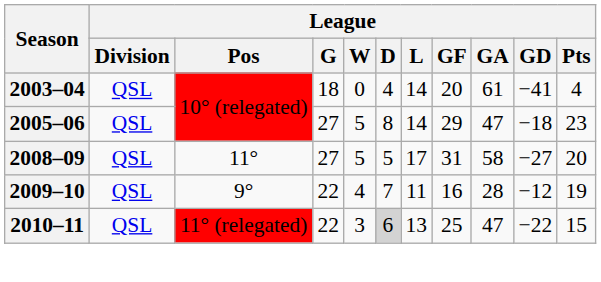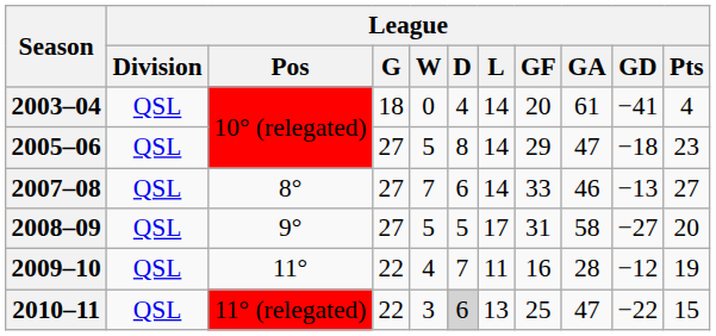+ row: 2007–08 | QSL | 8° | 27 | 7 | 6 | 14 | 33 | 46 | −13 | 27
2008–09 | League / Pos: 11° -> 9°
2009–10 | League / Pos: 9° -> 11°
